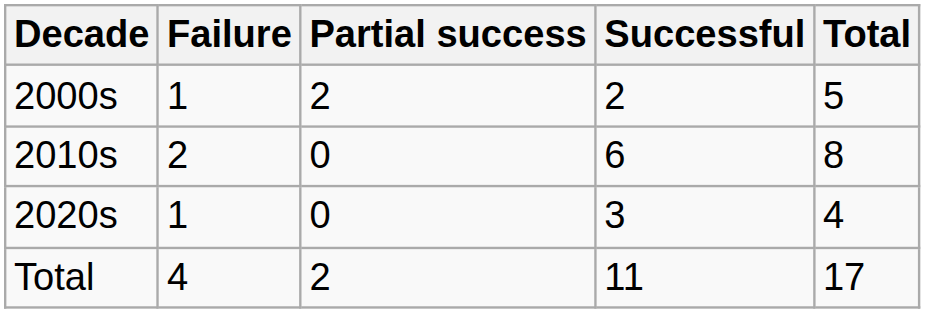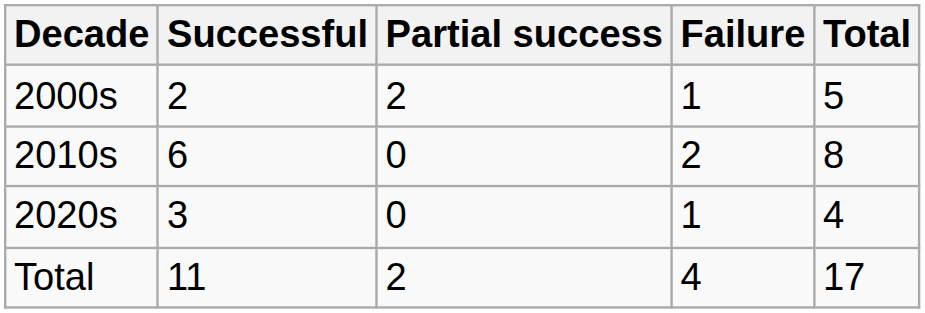columns swapped: Successful <-> Failure
